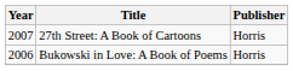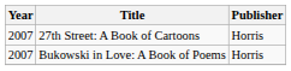Bukowski in Love: A Book of Poems | Year: 2006 -> 2007
